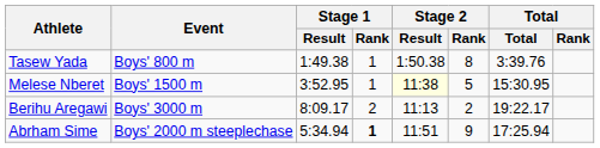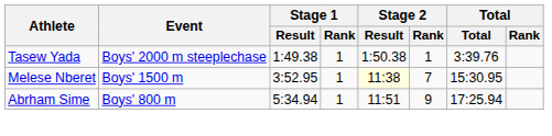Tasew Yada | Event: Boys' 800 m -> Boys' 2000 m steeplechase
Tasew Yada | Stage 2 / Rank: 8 -> 1
Melese Nberet | Stage 2 / Rank: 5 -> 7
- row: Berihu Aregawi | Boys' 3000 m | 8:09.17 | 2 | 11:13 | 2 | 19:22.17
Abrham Sime | Event: Boys' 2000 m steeplechase -> Boys' 800 m
Abrham Sime | Stage 1 / Rank: bold -> normal
